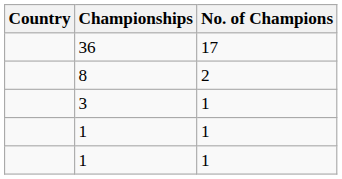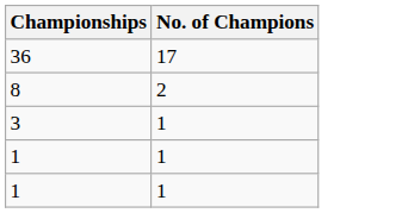- column: Country
